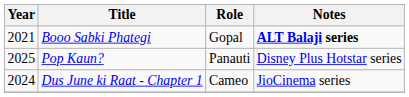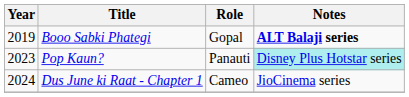Booo Sabki Phategi | Year: 2021 -> 2019
Pop Kaun? | Year: 2025 -> 2023
Pop Kaun? | Notes: no background -> paleturquoise background
